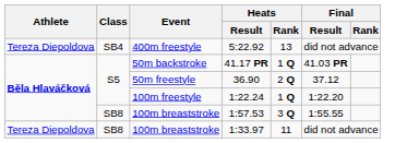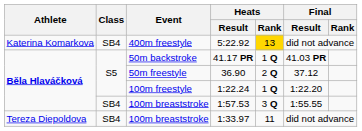5:22.92 | Athlete: Tereza Diepoldova -> Katerina Komarkova
5:22.92 | Heats / Rank: no background -> gold background
1:57.53 | Class: SB8 -> SB4
1:33.97 | Class: SB8 -> SB4
